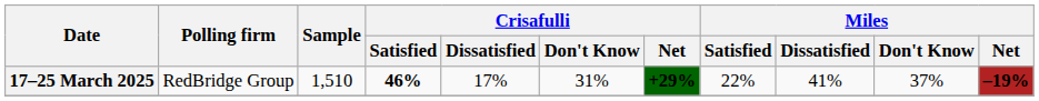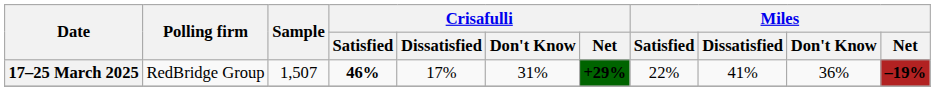17–25 March 2025 | Sample: 1,510 -> 1,507
17–25 March 2025 | Miles / Don't Know: 37% -> 36%
